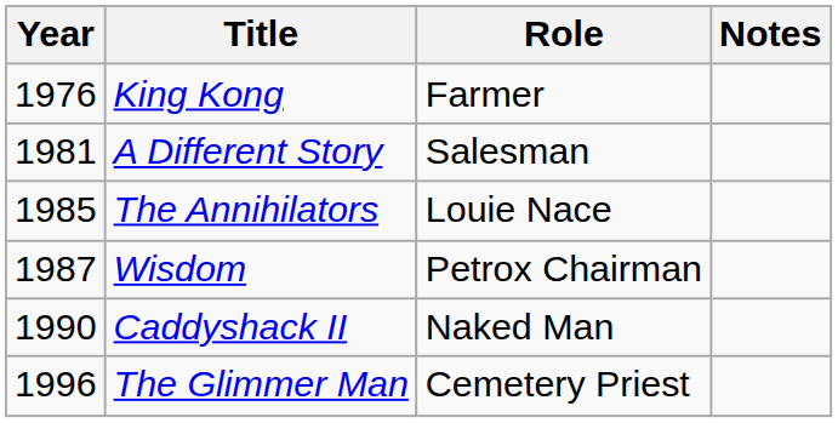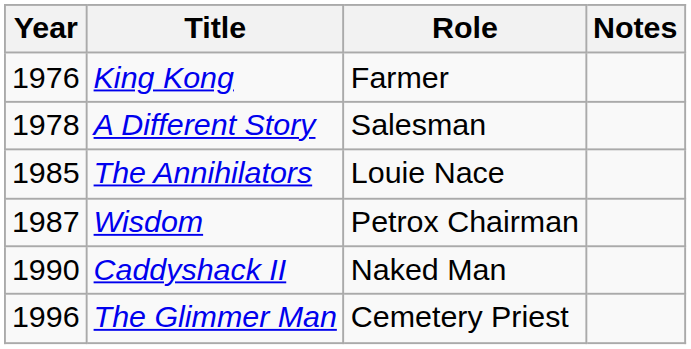A Different Story | Year: 1981 -> 1978
